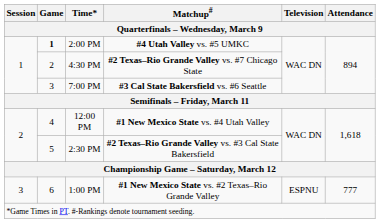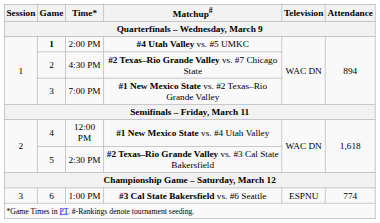7:00 PM | Matchup#: #3 Cal State Bakersfield vs. #6 Seattle -> #1 New Mexico State vs. #2 Texas–Rio Grande Valley
1:00 PM | Matchup#: #1 New Mexico State vs. #2 Texas–Rio Grande Valley -> #3 Cal State Bakersfield vs. #6 Seattle
1:00 PM | Attendance: 777 -> 774
